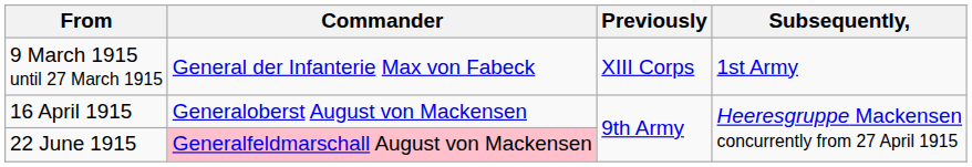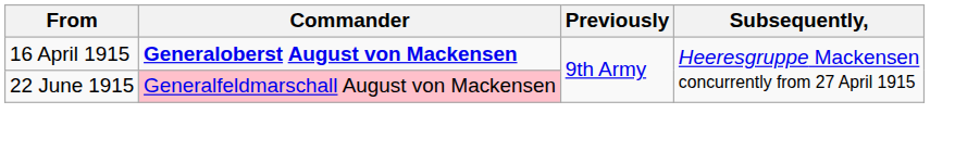- row: 9 March 1915 until 27 March 1915 | General der Infanterie Max von Fabeck | XIII Corps | 1st Army
16 April 1915 | Commander: normal -> bold
